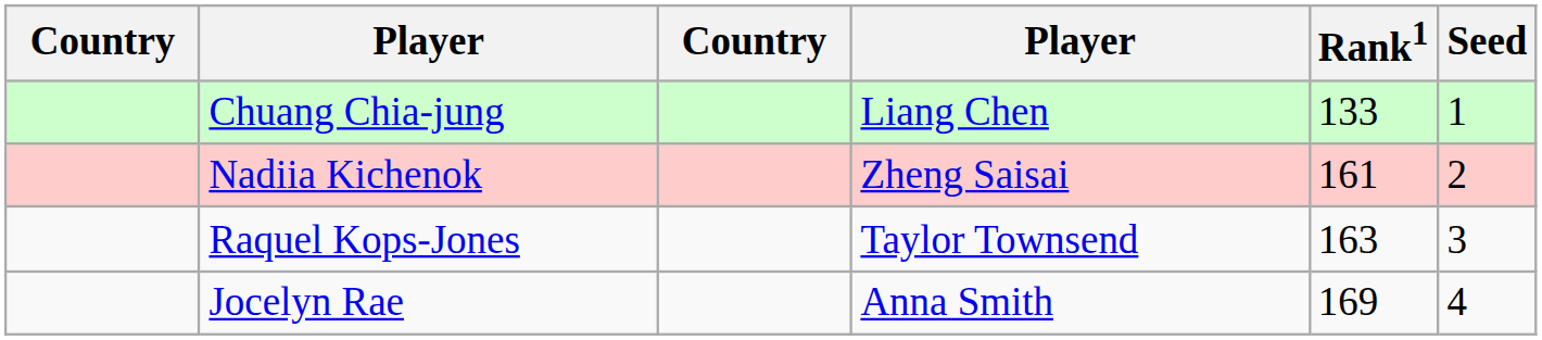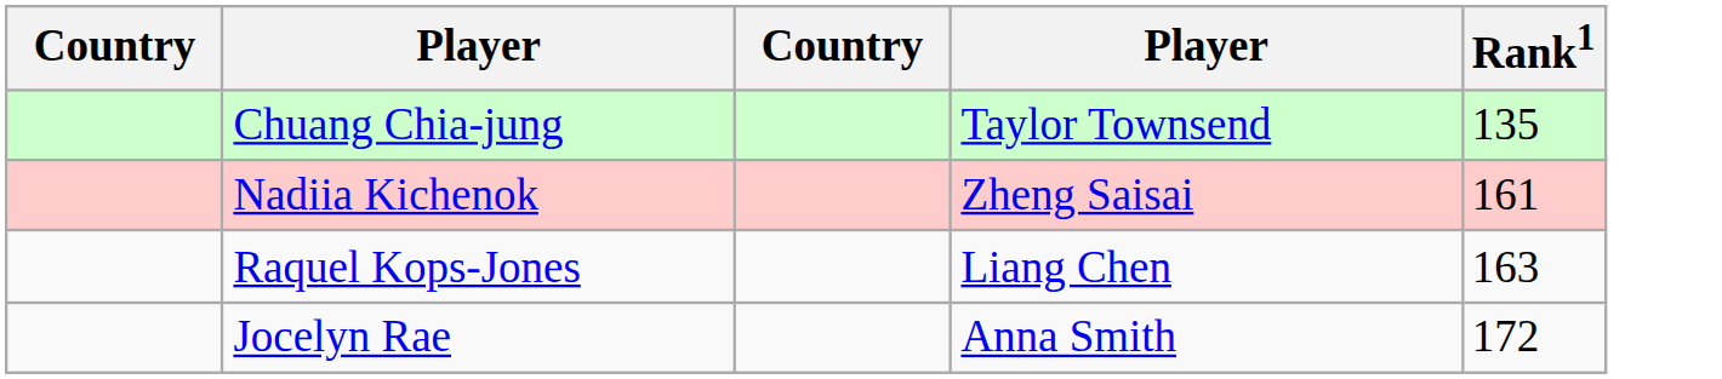- column: Seed | 1 | 2 | 3 | 4
Chuang Chia-jung | column 4: Liang Chen -> Taylor Townsend
Chuang Chia-jung | Rank1: 133 -> 135
Raquel Kops-Jones | column 4: Taylor Townsend -> Liang Chen
Jocelyn Rae | Rank1: 169 -> 172
